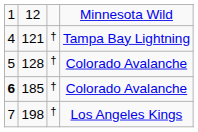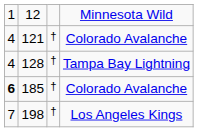121 | column 4: Tampa Bay Lightning -> Colorado Avalanche
128 | column 1: 5 -> 4
128 | column 4: Colorado Avalanche -> Tampa Bay Lightning
